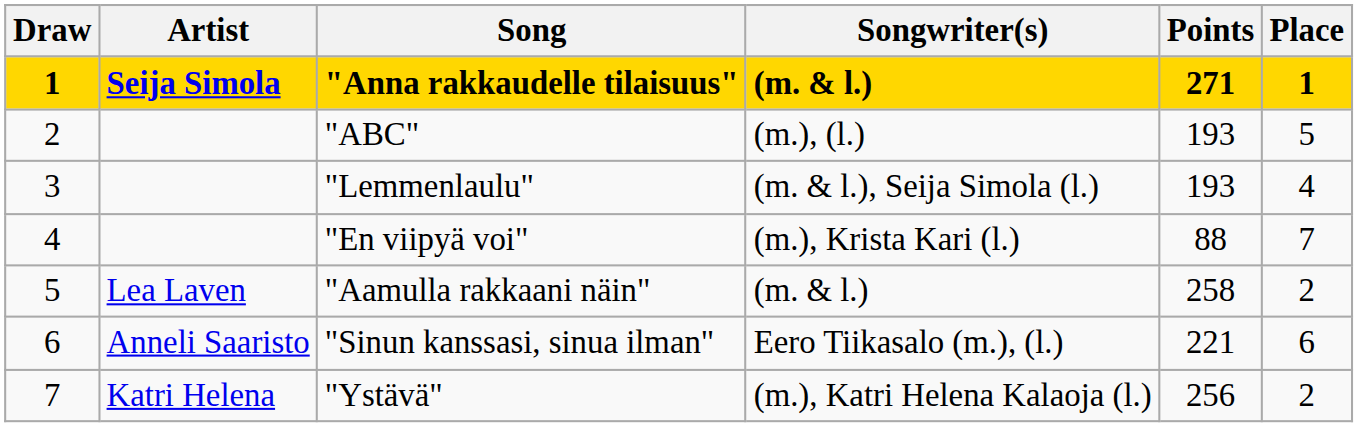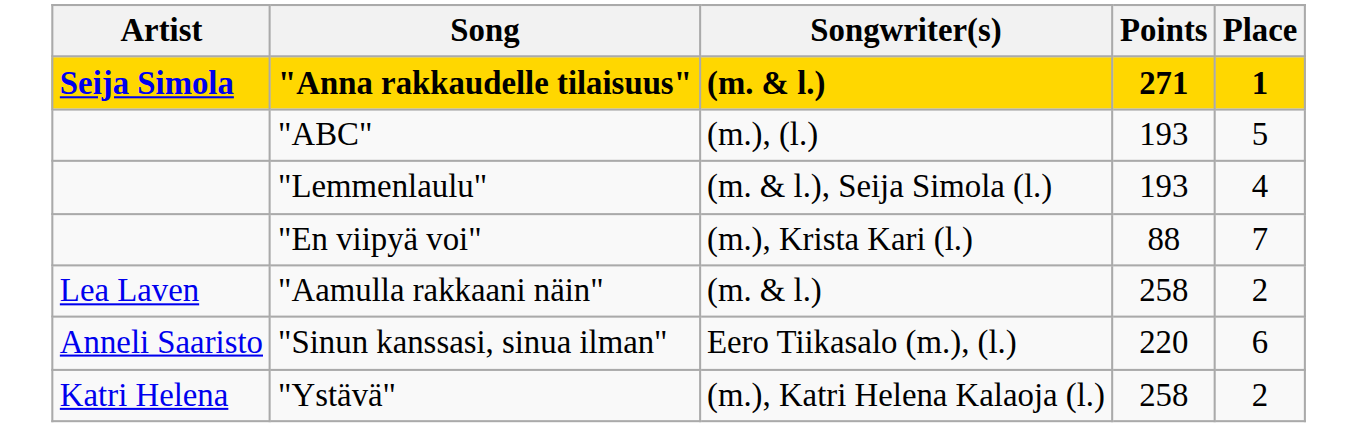- column: Draw | 1 | 2 | 3 | 4 | 5 | 6 | 7
"Sinun kanssasi, sinua ilman" | Points: 221 -> 220
"Ystävä" | Points: 256 -> 258
